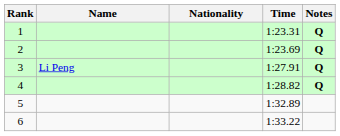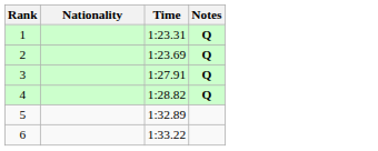- column: Name | Li Peng
